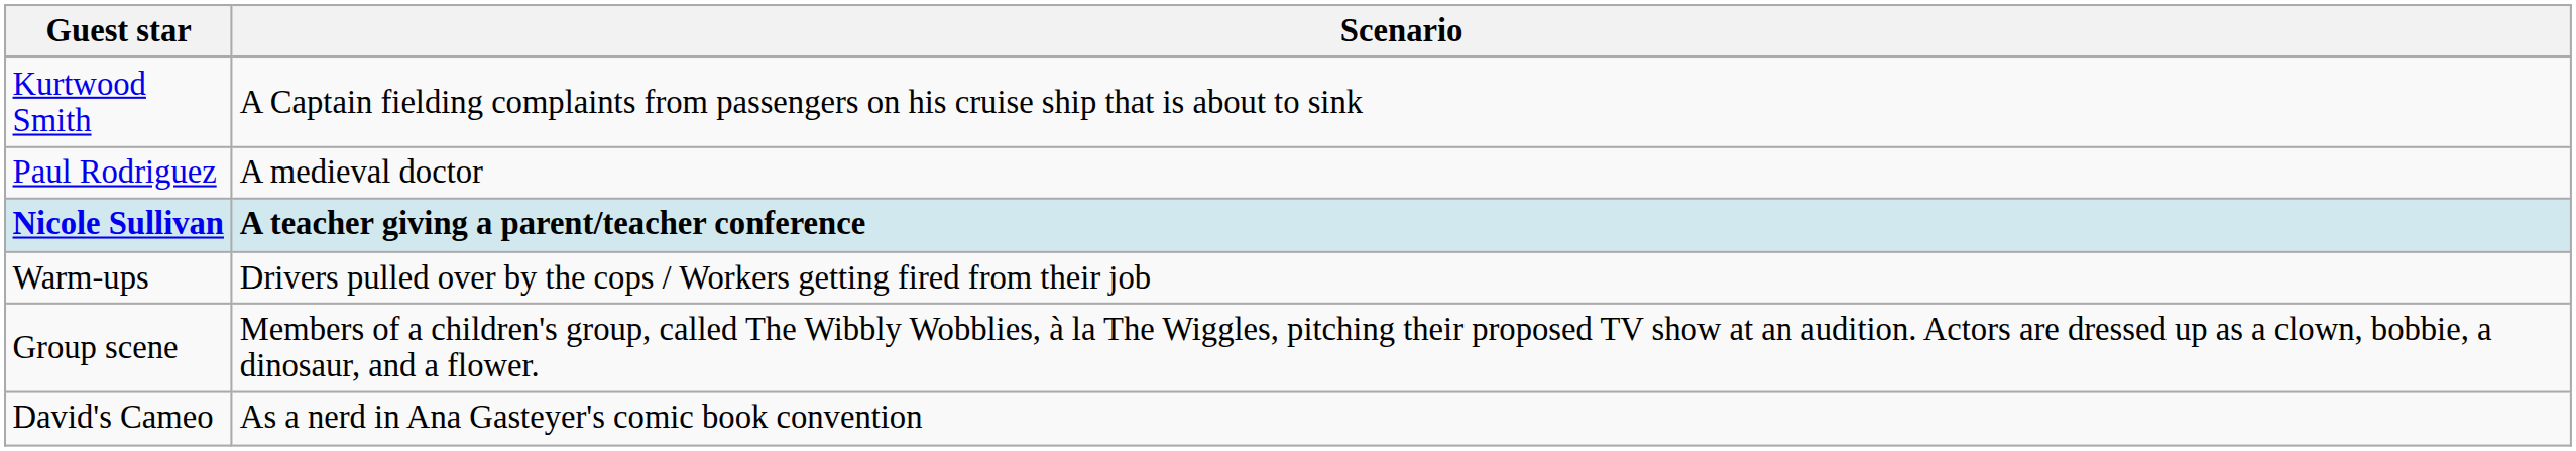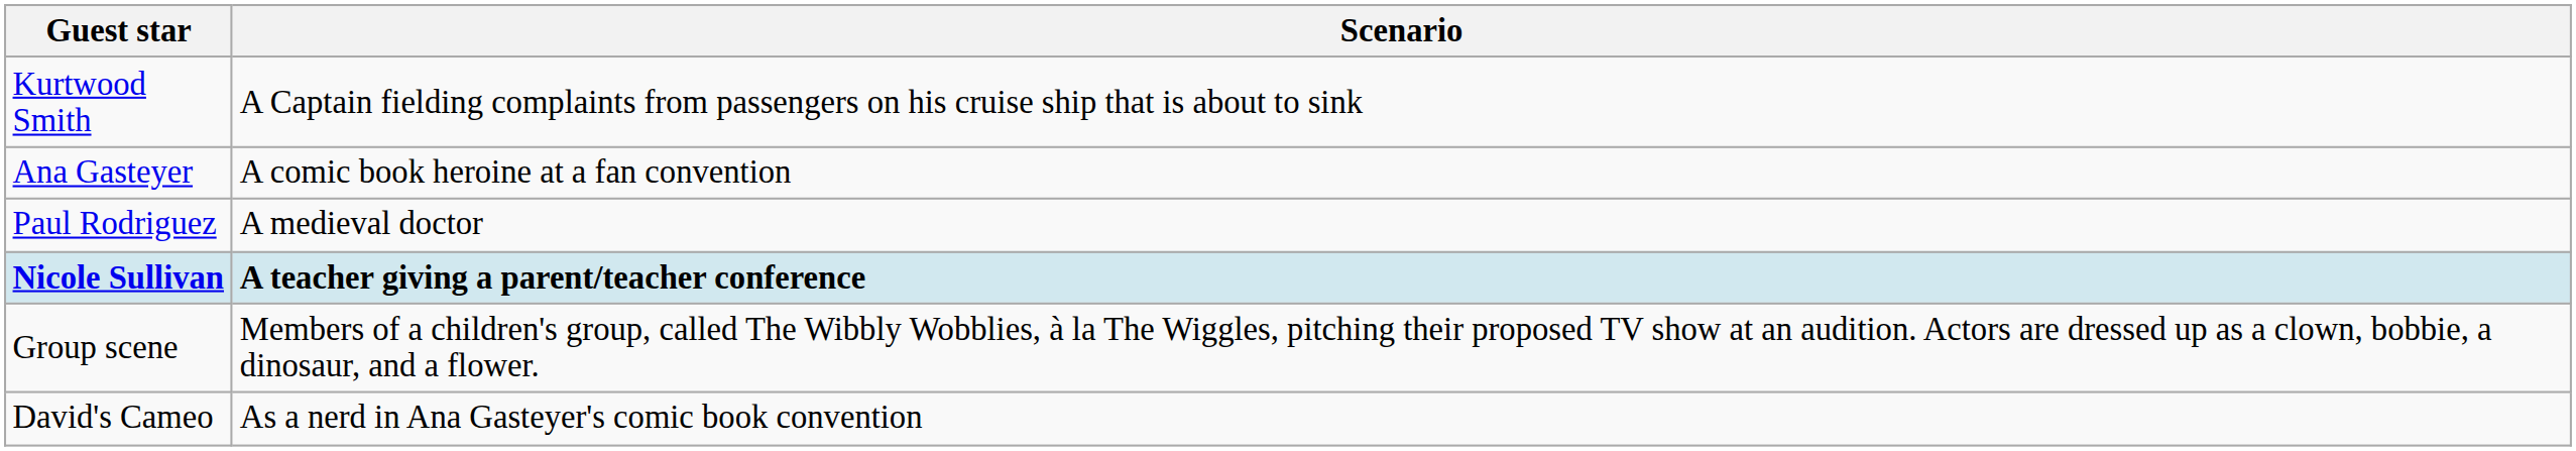+ row: Ana Gasteyer | A comic book heroine at a fan convention
- row: Warm-ups | Drivers pulled over by the cops / Workers getting fired from their job
